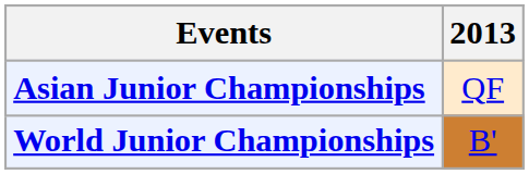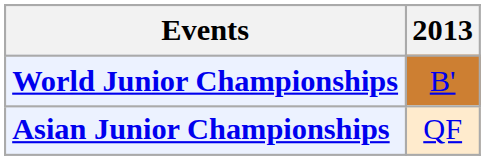rows swapped: Asian Junior Championships <-> World Junior Championships
